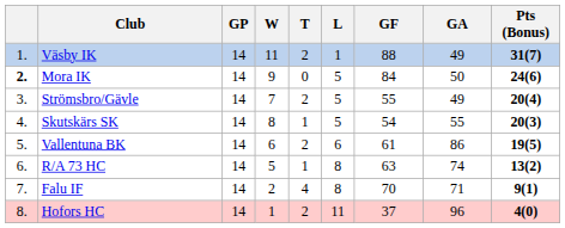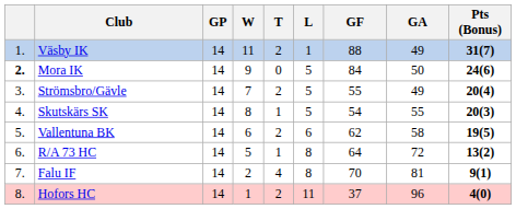Vallentuna BK | GF: 61 -> 62
Vallentuna BK | GA: 86 -> 58
R/A 73 HC | GF: 63 -> 64
R/A 73 HC | GA: 74 -> 72
Falu IF | GA: 71 -> 81
